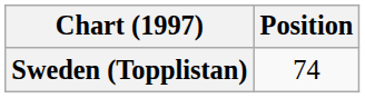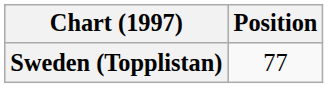Sweden (Topplistan) | Position: 74 -> 77
